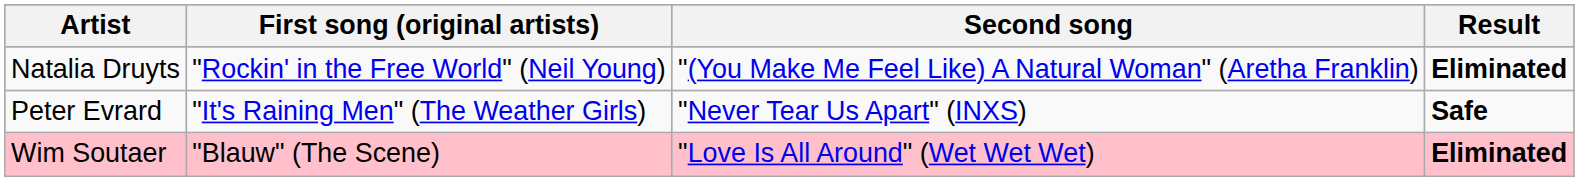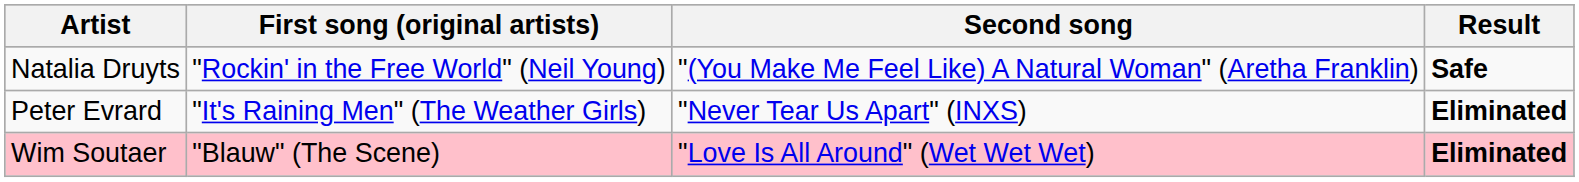Natalia Druyts | Result: Eliminated -> Safe
Peter Evrard | Result: Safe -> Eliminated
